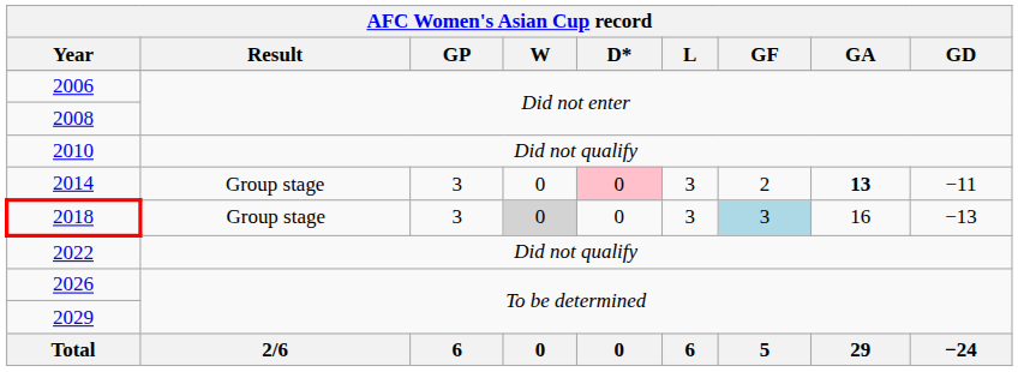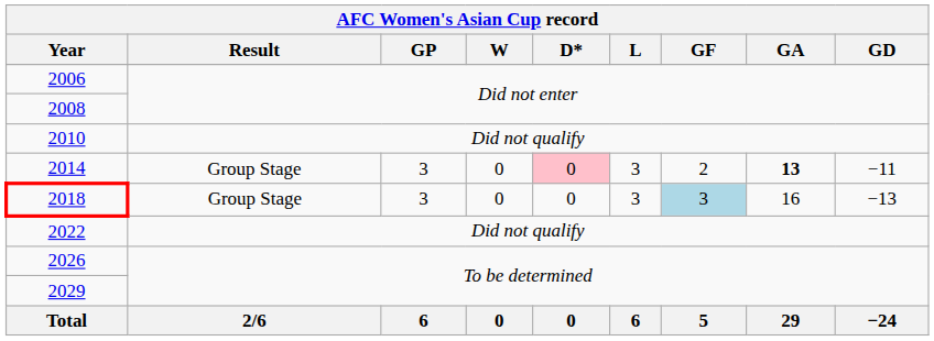2014 | Result: Group stage -> Group Stage
2018 | Result: Group stage -> Group Stage
2018 | W: lightgrey background -> no background
